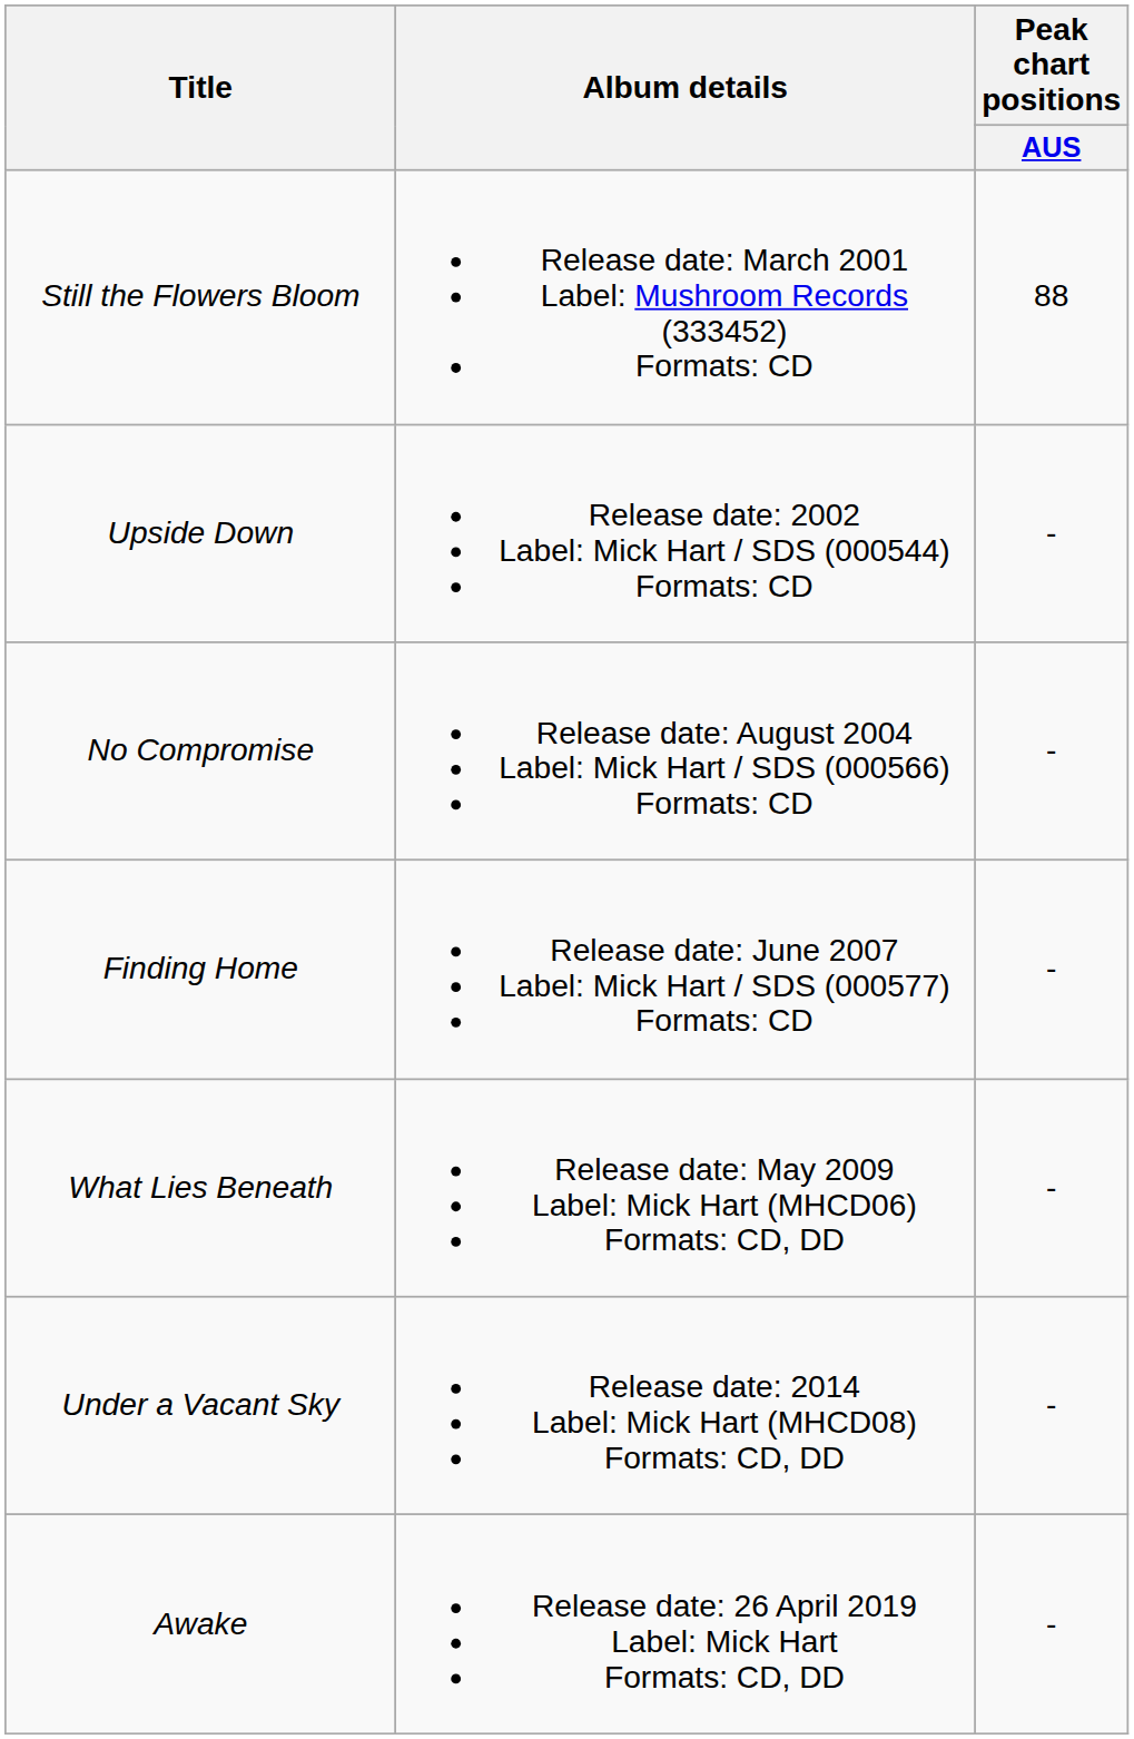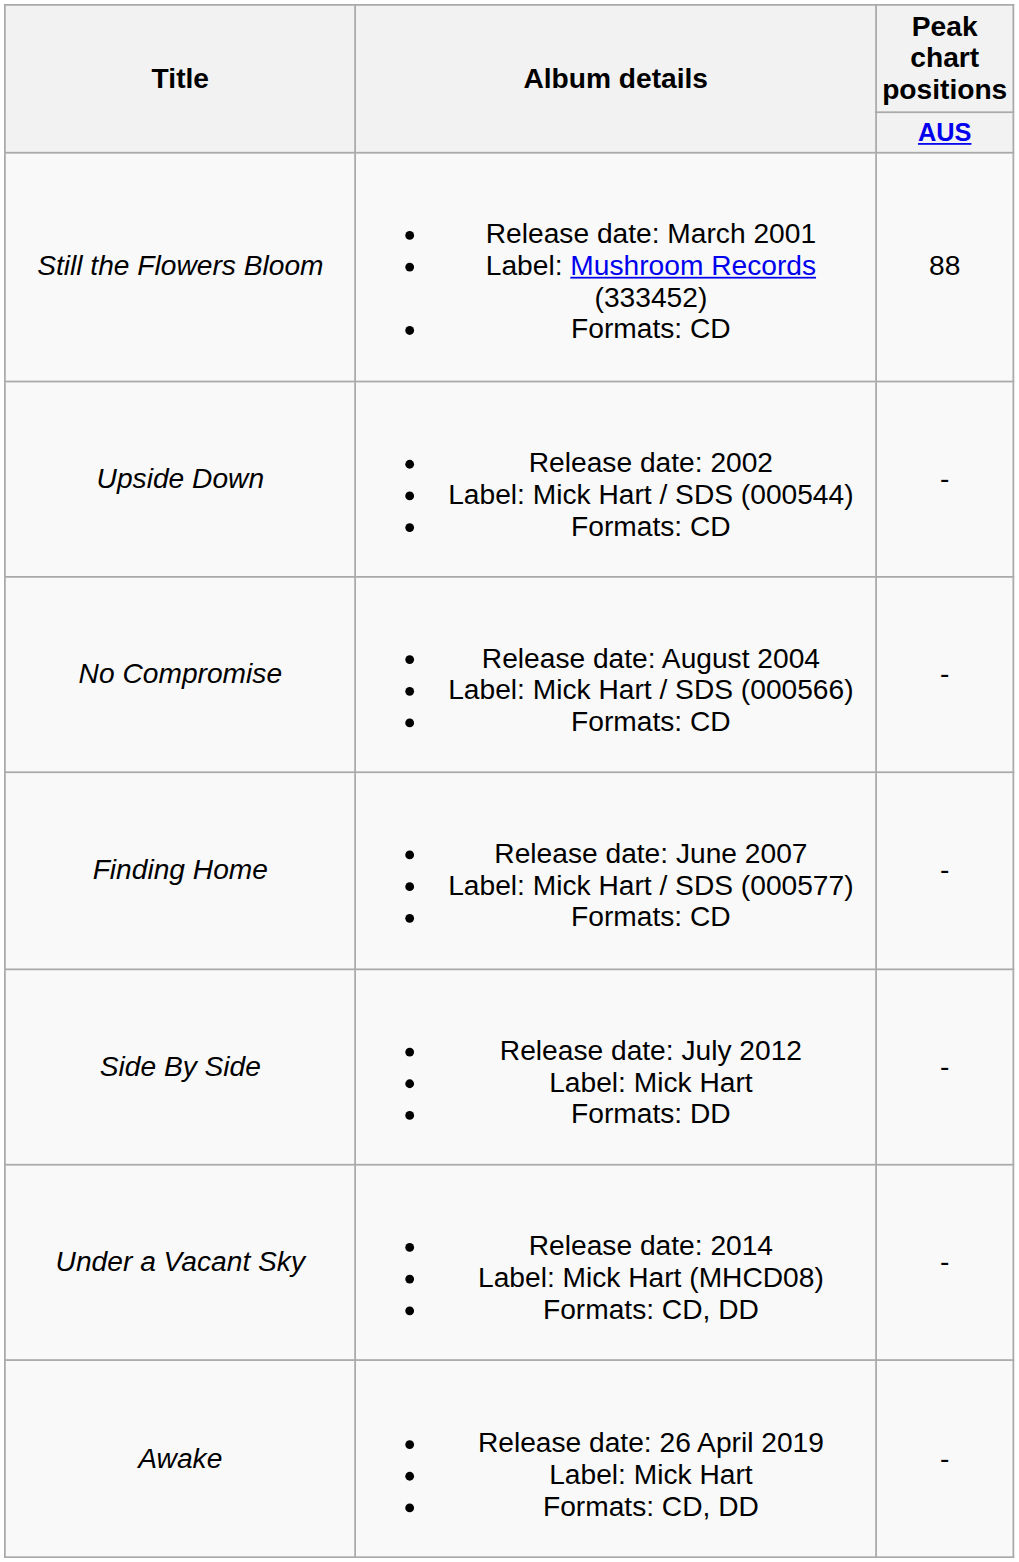- row: What Lies Beneath | Release date: May 2009 Label: Mick Hart (MHCD06) Formats: CD, DD | -
+ row: Side By Side | Release date: July 2012 Label: Mick Hart Formats: DD | -
